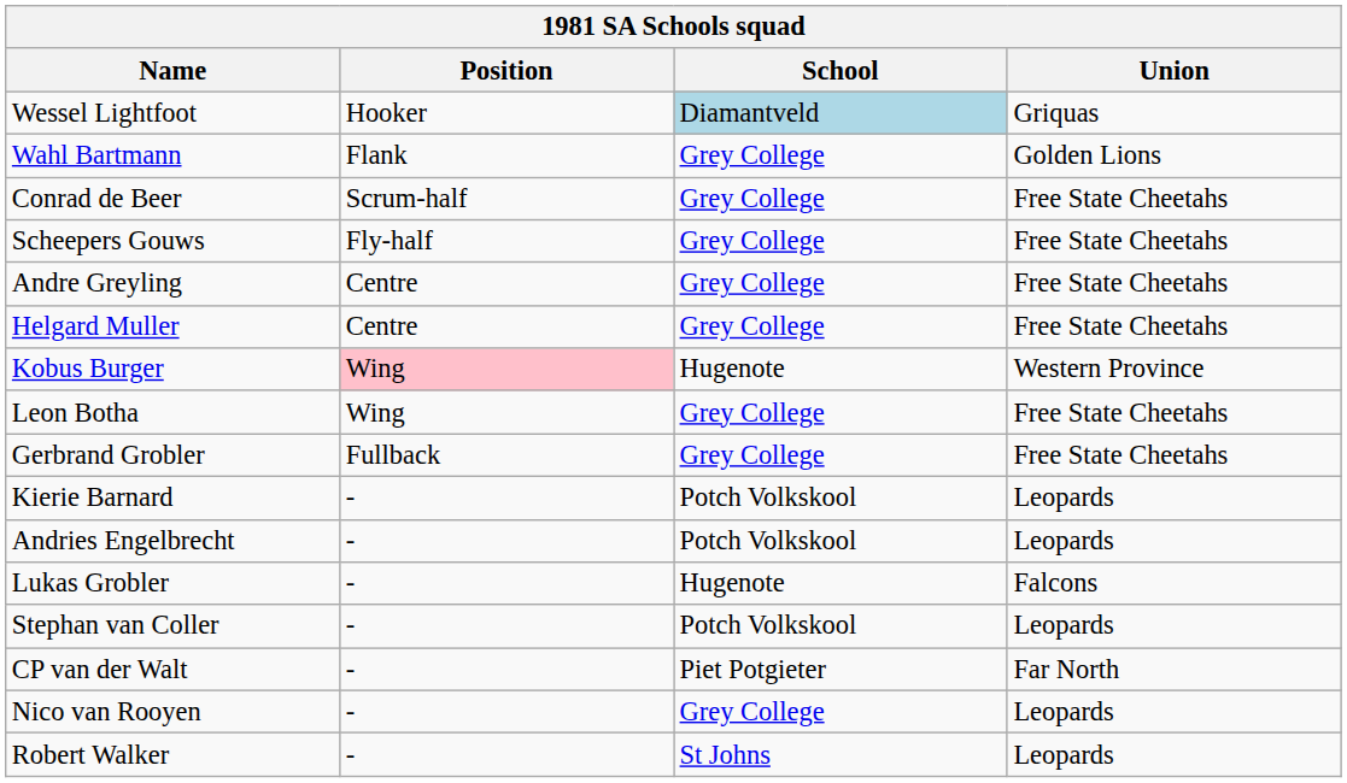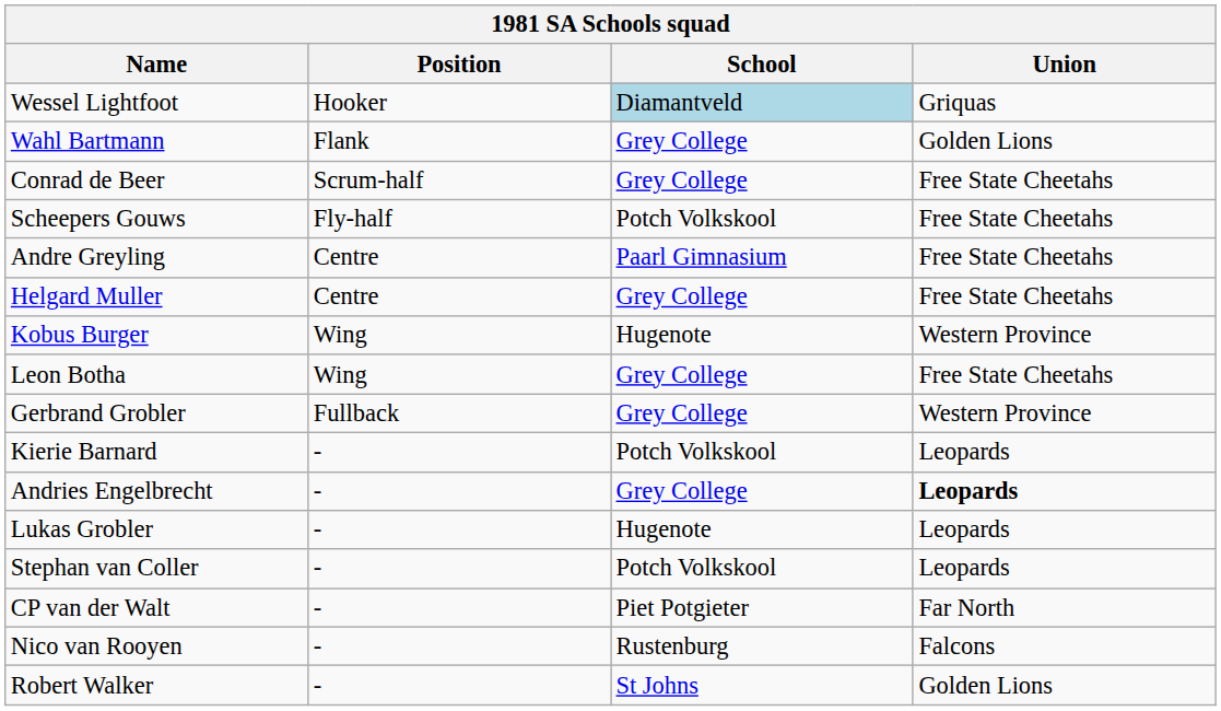Scheepers Gouws | School: Grey College -> Potch Volkskool
Andre Greyling | School: Grey College -> Paarl Gimnasium
Kobus Burger | Position: pink background -> no background
Gerbrand Grobler | Union: Free State Cheetahs -> Western Province
Andries Engelbrecht | School: Potch Volkskool -> Grey College
Andries Engelbrecht | Union: normal -> bold
Lukas Grobler | Union: Falcons -> Leopards
Nico van Rooyen | School: Grey College -> Rustenburg
Nico van Rooyen | Union: Leopards -> Falcons
Robert Walker | Union: Leopards -> Golden Lions
